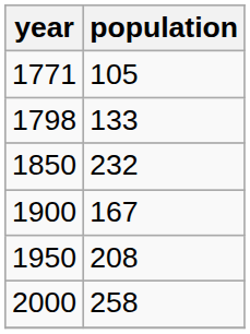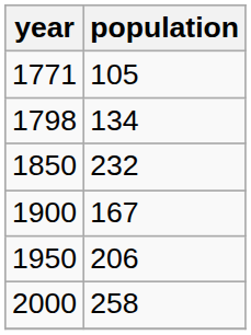1798 | population: 133 -> 134
1950 | population: 208 -> 206
